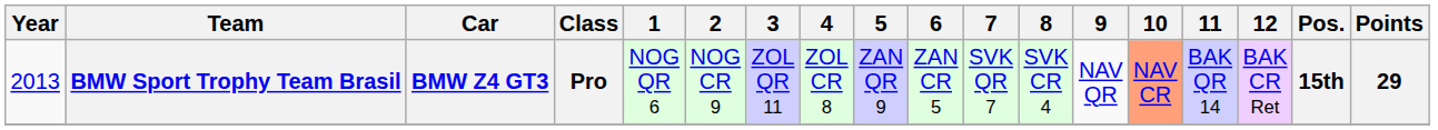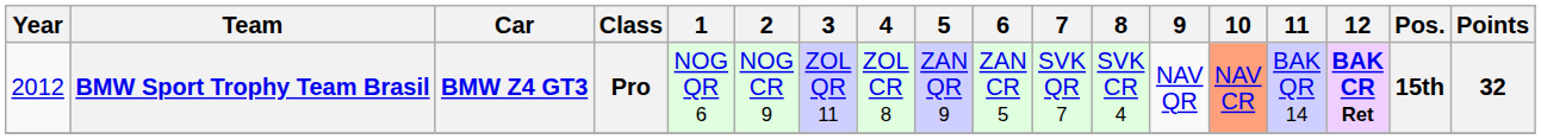BMW Sport Trophy Team Brasil | Year: 2013 -> 2012
BMW Sport Trophy Team Brasil | 12: normal -> bold
BMW Sport Trophy Team Brasil | Points: 29 -> 32
